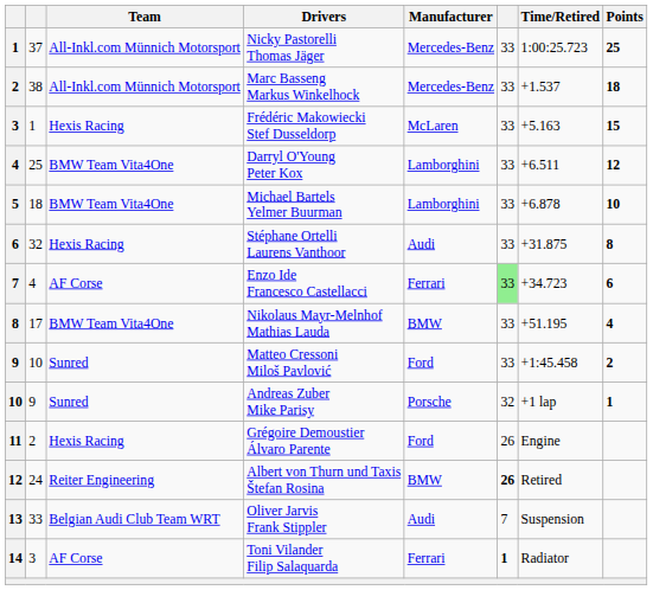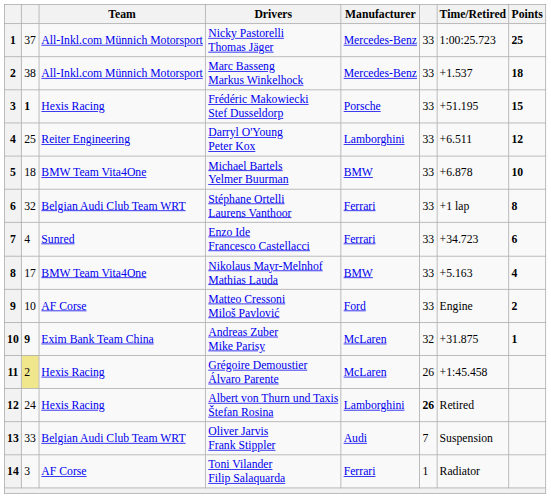Frédéric Makowiecki Stef Dusseldorp | column 2: normal -> bold
Frédéric Makowiecki Stef Dusseldorp | Manufacturer: McLaren -> Porsche
Frédéric Makowiecki Stef Dusseldorp | Time/Retired: +5.163 -> +51.195
Darryl O'Young Peter Kox | Team: BMW Team Vita4One -> Reiter Engineering
Michael Bartels Yelmer Buurman | Manufacturer: Lamborghini -> BMW
Stéphane Ortelli Laurens Vanthoor | Team: Hexis Racing -> Belgian Audi Club Team WRT
Stéphane Ortelli Laurens Vanthoor | Manufacturer: Audi -> Ferrari
Stéphane Ortelli Laurens Vanthoor | Time/Retired: +31.875 -> +1 lap
Enzo Ide Francesco Castellacci | Team: AF Corse -> Sunred
Enzo Ide Francesco Castellacci | column 6: lightgreen background -> no background
Nikolaus Mayr-Melnhof Mathias Lauda | Time/Retired: +51.195 -> +5.163
Matteo Cressoni Miloš Pavlović | Team: Sunred -> AF Corse
Matteo Cressoni Miloš Pavlović | Time/Retired: +1:45.458 -> Engine
Andreas Zuber Mike Parisy | column 2: normal -> bold
Andreas Zuber Mike Parisy | Team: Sunred -> Exim Bank Team China
Andreas Zuber Mike Parisy | Manufacturer: Porsche -> McLaren
Andreas Zuber Mike Parisy | Time/Retired: +1 lap -> +31.875
Grégoire Demoustier Álvaro Parente | column 2: no background -> khaki background
Grégoire Demoustier Álvaro Parente | Manufacturer: Ford -> McLaren
Grégoire Demoustier Álvaro Parente | Time/Retired: Engine -> +1:45.458
Albert von Thurn und Taxis Štefan Rosina | Team: Reiter Engineering -> Hexis Racing
Albert von Thurn und Taxis Štefan Rosina | Manufacturer: BMW -> Lamborghini
Toni Vilander Filip Salaquarda | column 6: bold -> normal
